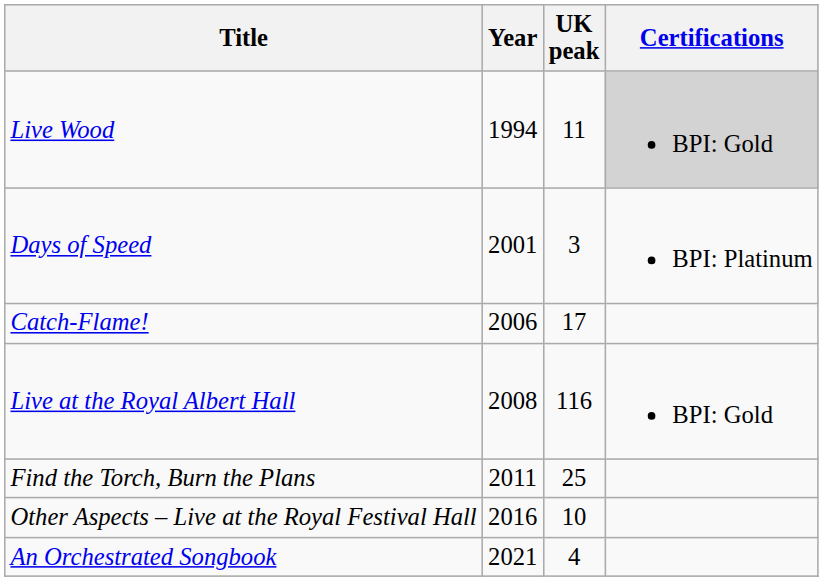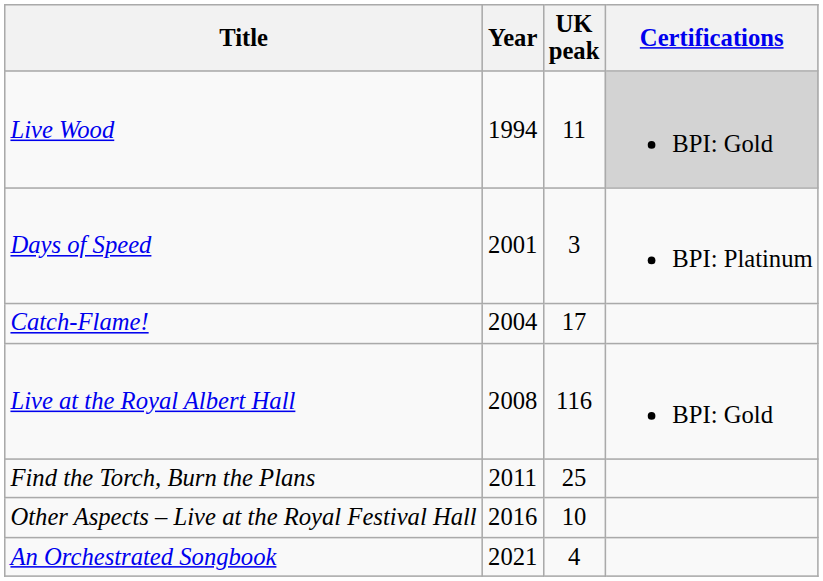Catch-Flame! | Year: 2006 -> 2004
